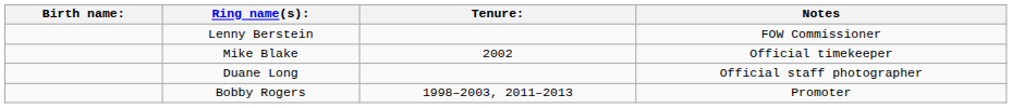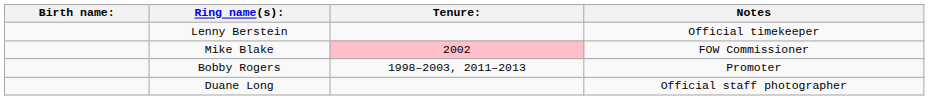Lenny Berstein | Notes: FOW Commissioner -> Official timekeeper
Mike Blake | Tenure:: no background -> pink background
Mike Blake | Notes: Official timekeeper -> FOW Commissioner
rows swapped: Duane Long <-> Bobby Rogers
